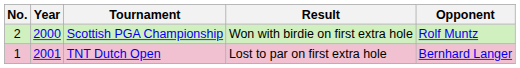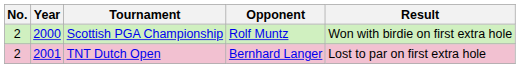columns swapped: Opponent <-> Result
TNT Dutch Open | No.: 1 -> 2
